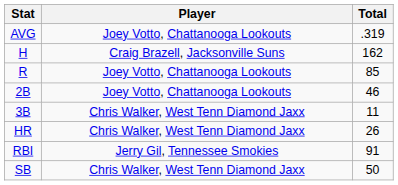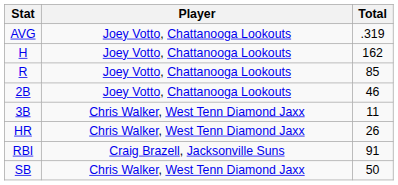H | Player: Craig Brazell, Jacksonville Suns -> Joey Votto, Chattanooga Lookouts
RBI | Player: Jerry Gil, Tennessee Smokies -> Craig Brazell, Jacksonville Suns
